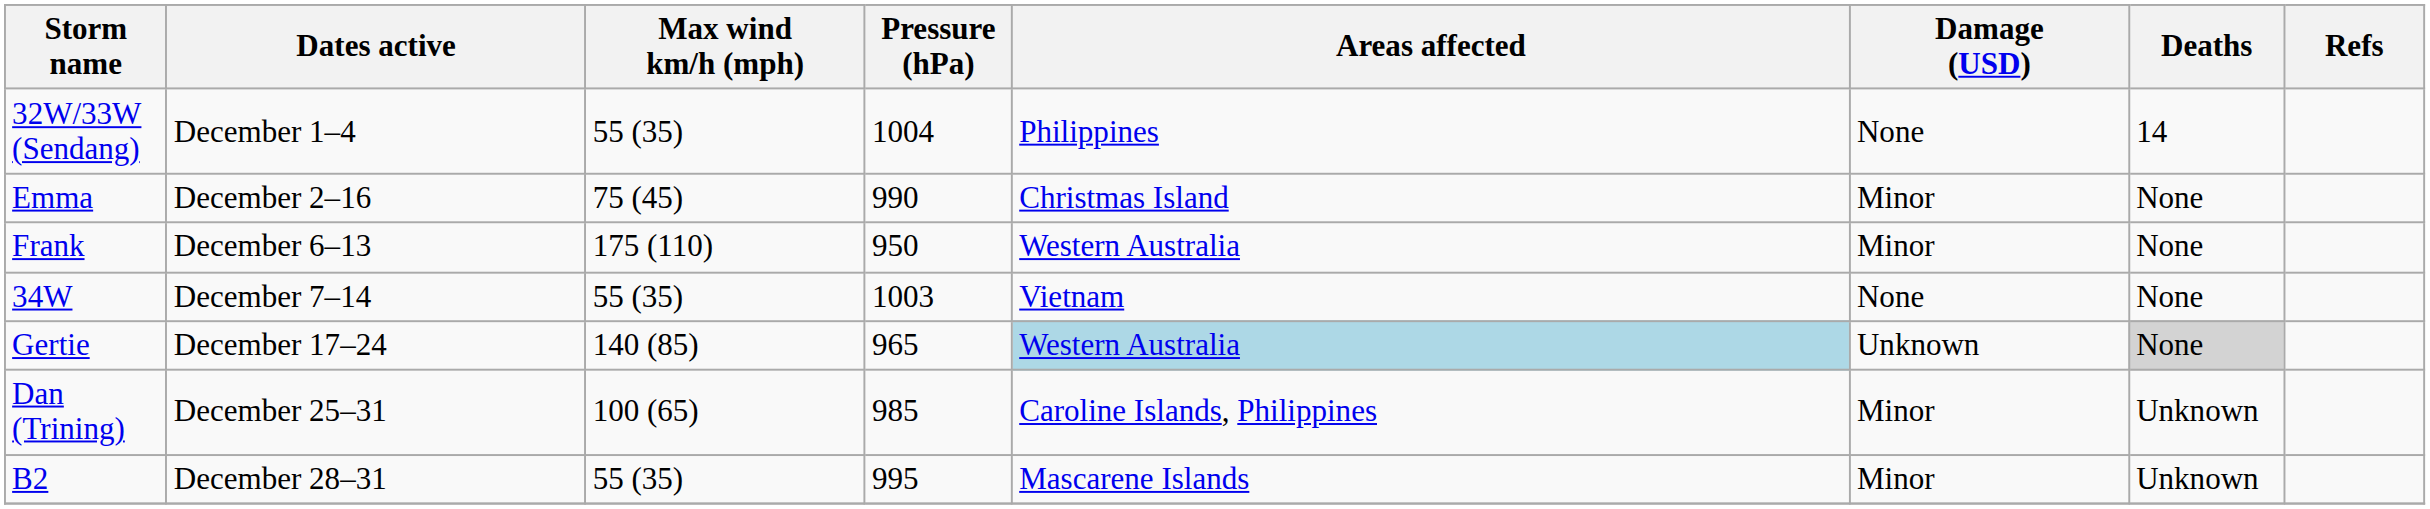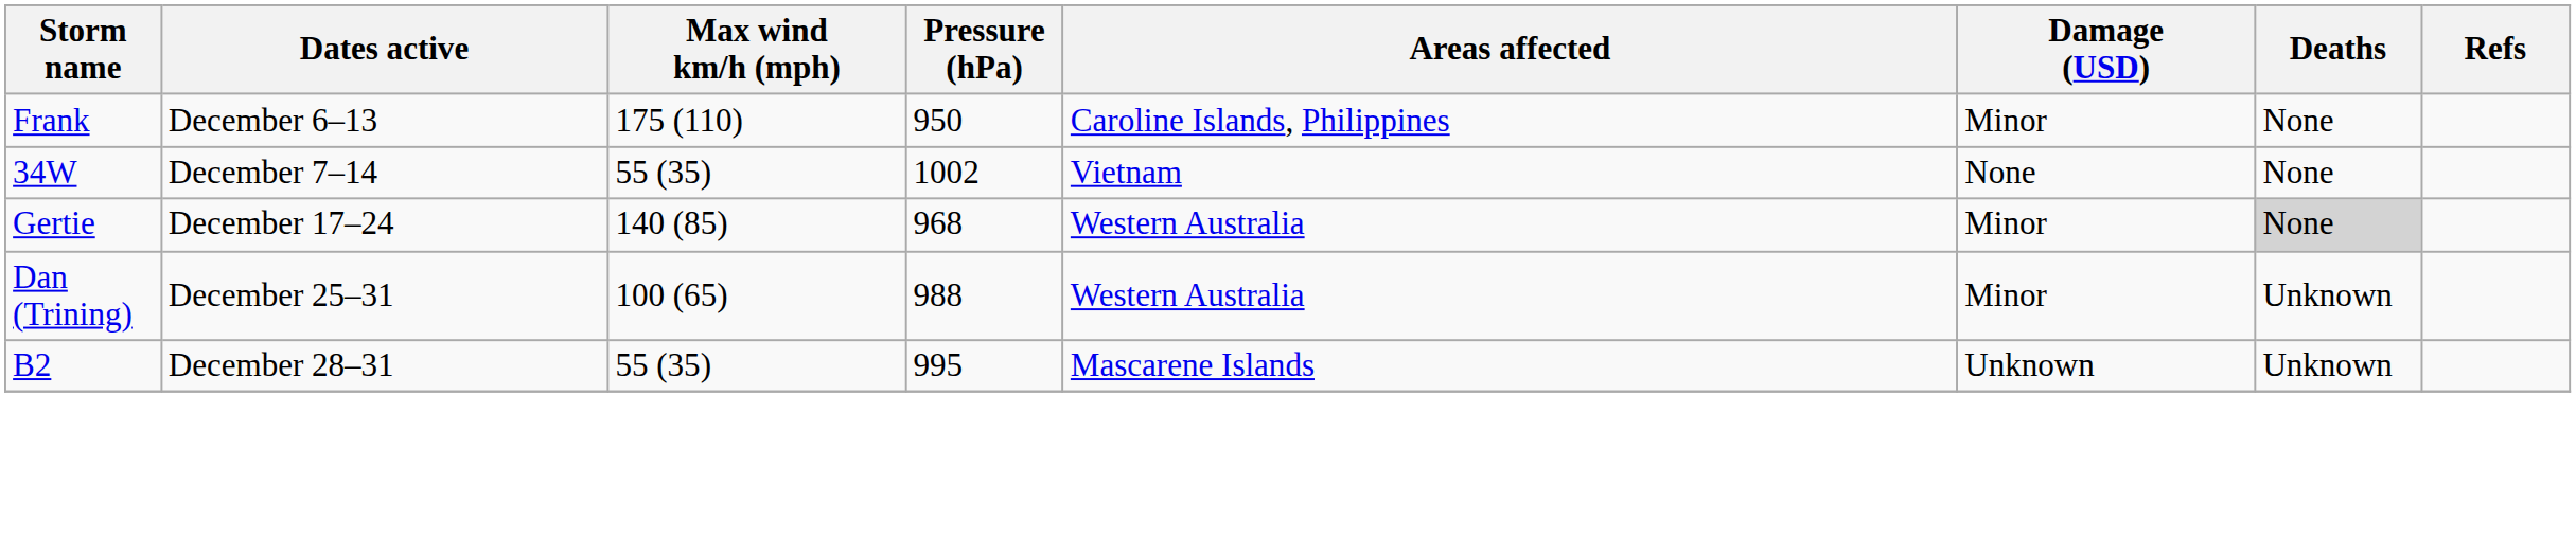- row: 32W/33W (Sendang) | December 1–4 | 55 (35) | 1004 | Philippines | None | 14
- row: Emma | December 2–16 | 75 (45) | 990 | Christmas Island | Minor | None
Frank | Areas affected: Western Australia -> Caroline Islands, Philippines
34W | Pressure (hPa): 1003 -> 1002
Gertie | Pressure (hPa): 965 -> 968
Gertie | Areas affected: lightblue background -> no background
Gertie | Damage (USD): Unknown -> Minor
Dan (Trining) | Pressure (hPa): 985 -> 988
Dan (Trining) | Areas affected: Caroline Islands, Philippines -> Western Australia
B2 | Damage (USD): Minor -> Unknown
